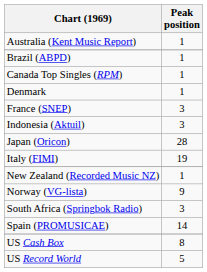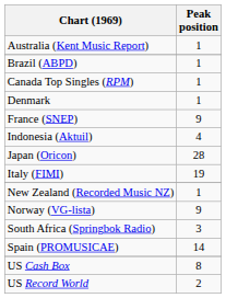France (SNEP) | Peak position: 3 -> 9
Indonesia (Aktuil) | Peak position: 3 -> 4
US Record World | Peak position: 5 -> 2
